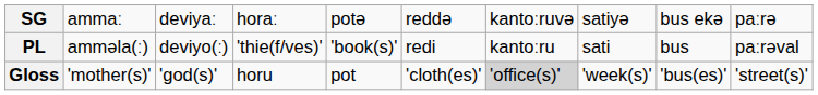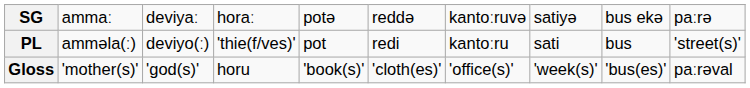PL | column 5: 'book(s)' -> pot
PL | column 10: paːrəval -> 'street(s)'
Gloss | column 5: pot -> 'book(s)'
Gloss | column 7: lightgrey background -> no background
Gloss | column 10: 'street(s)' -> paːrəval
